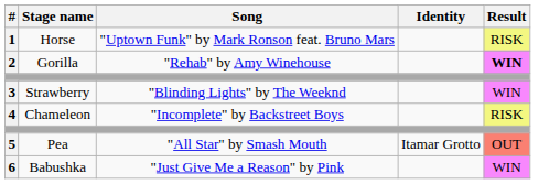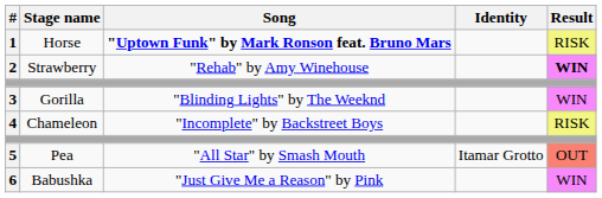1 | Song: normal -> bold
2 | Stage name: Gorilla -> Strawberry
3 | Stage name: Strawberry -> Gorilla
